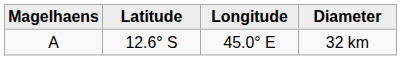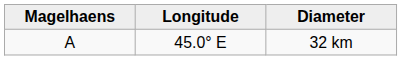- column: Latitude | 12.6° S
